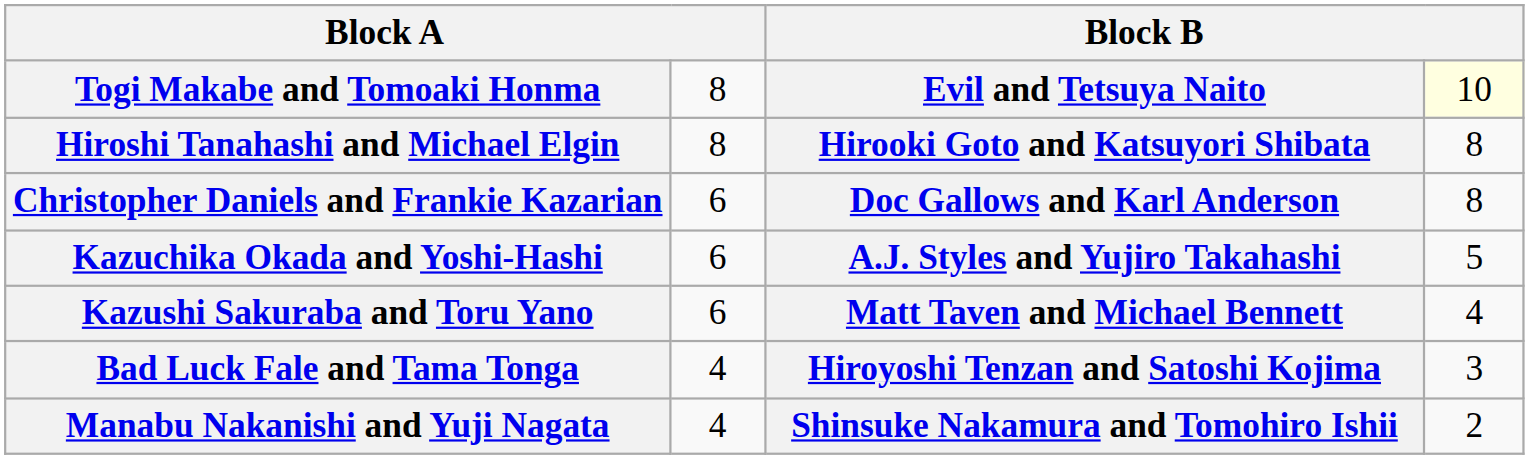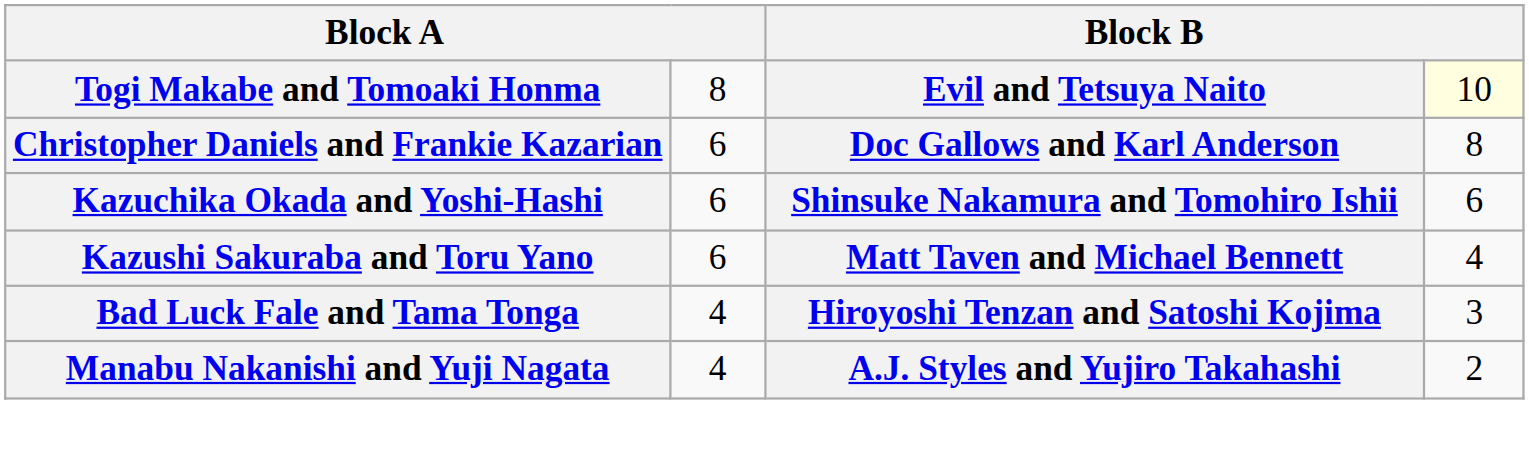- row: Hiroshi Tanahashi and Michael Elgin | 8 | Hirooki Goto and Katsuyori Shibata | 8
Kazuchika Okada and Yoshi-Hashi | column 3: A.J. Styles and Yujiro Takahashi -> Shinsuke Nakamura and Tomohiro Ishii
Kazuchika Okada and Yoshi-Hashi | column 4: 5 -> 6
Manabu Nakanishi and Yuji Nagata | column 3: Shinsuke Nakamura and Tomohiro Ishii -> A.J. Styles and Yujiro Takahashi
